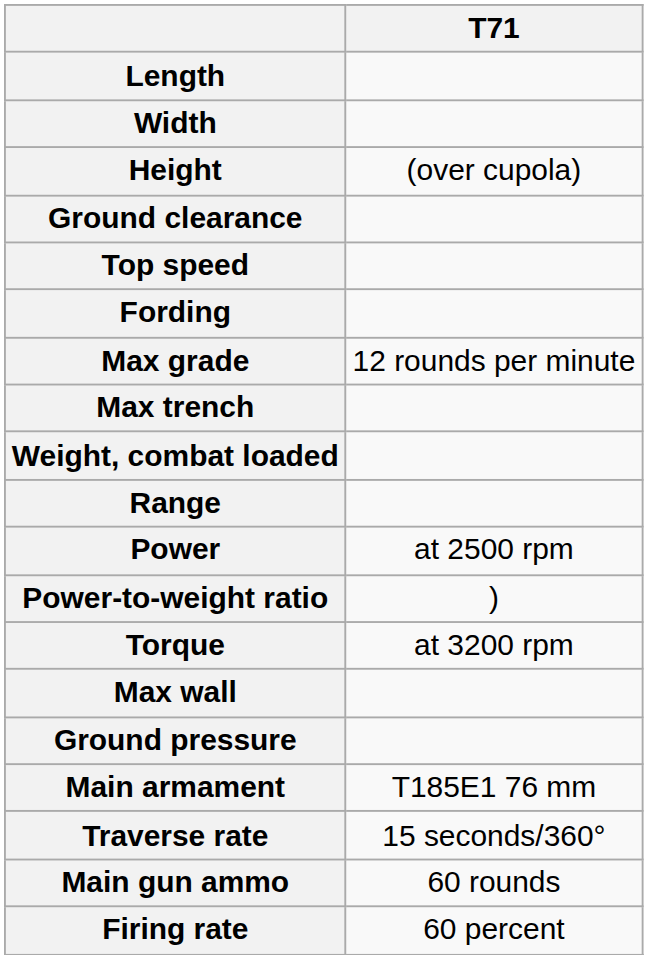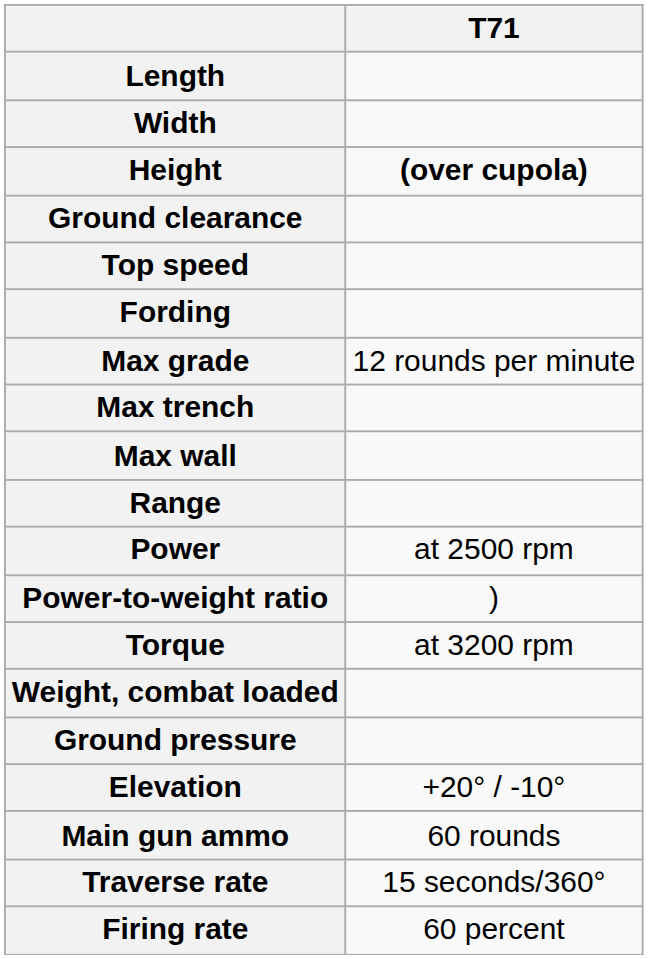Height | T71: normal -> bold
rows swapped: Max wall <-> Weight, combat loaded
- row: Main armament | T185E1 76 mm
+ row: Elevation | +20° / -10°
rows swapped: Traverse rate <-> Main gun ammo
